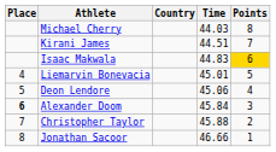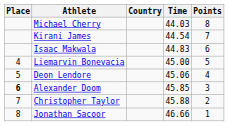Kirani James | Time: 44.51 -> 44.54
Isaac Makwala | Points: gold background -> no background
Liemarvin Bonevacia | Time: 45.01 -> 45.00
Alexander Doom | Time: 45.84 -> 45.85
